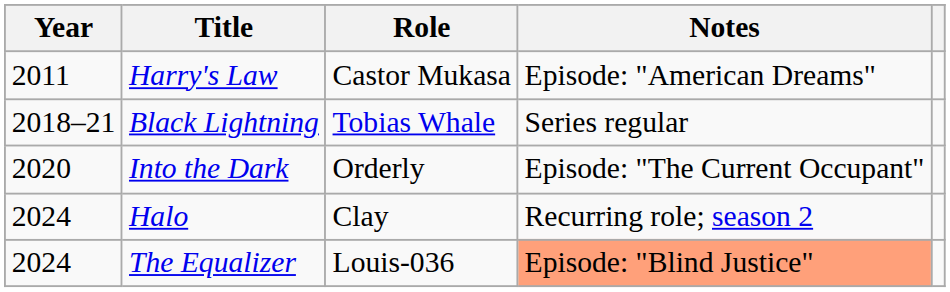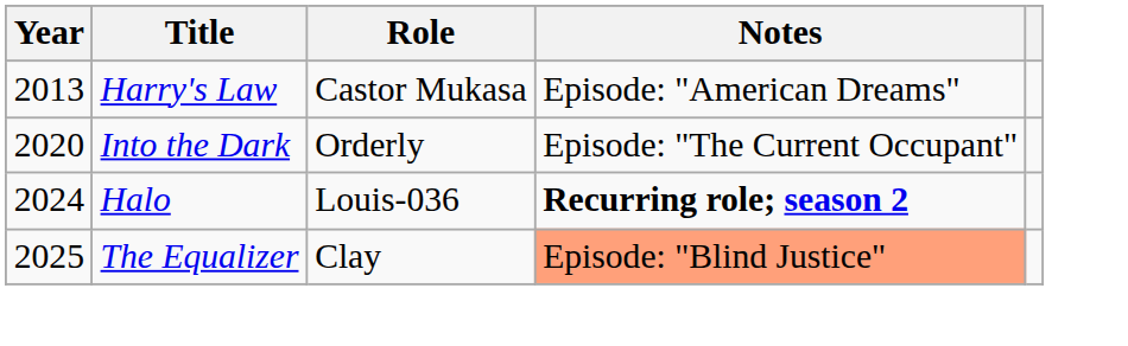Harry's Law | Year: 2011 -> 2013
- row: 2018–21 | Black Lightning | Tobias Whale | Series regular
Halo | Role: Clay -> Louis-036
Halo | Notes: normal -> bold
The Equalizer | Year: 2024 -> 2025
The Equalizer | Role: Louis-036 -> Clay
